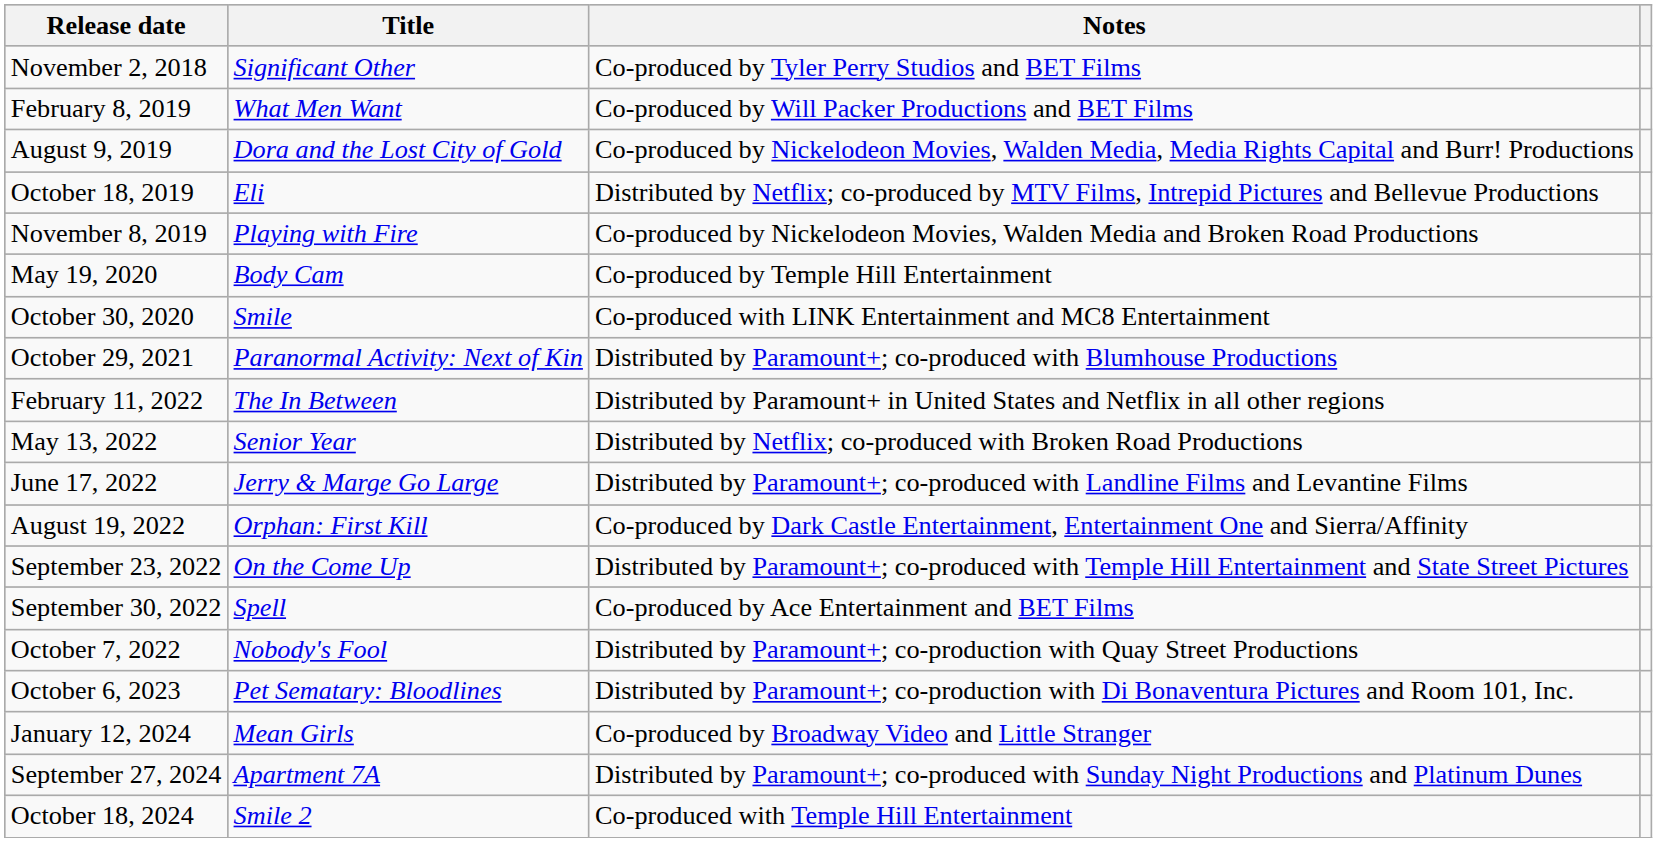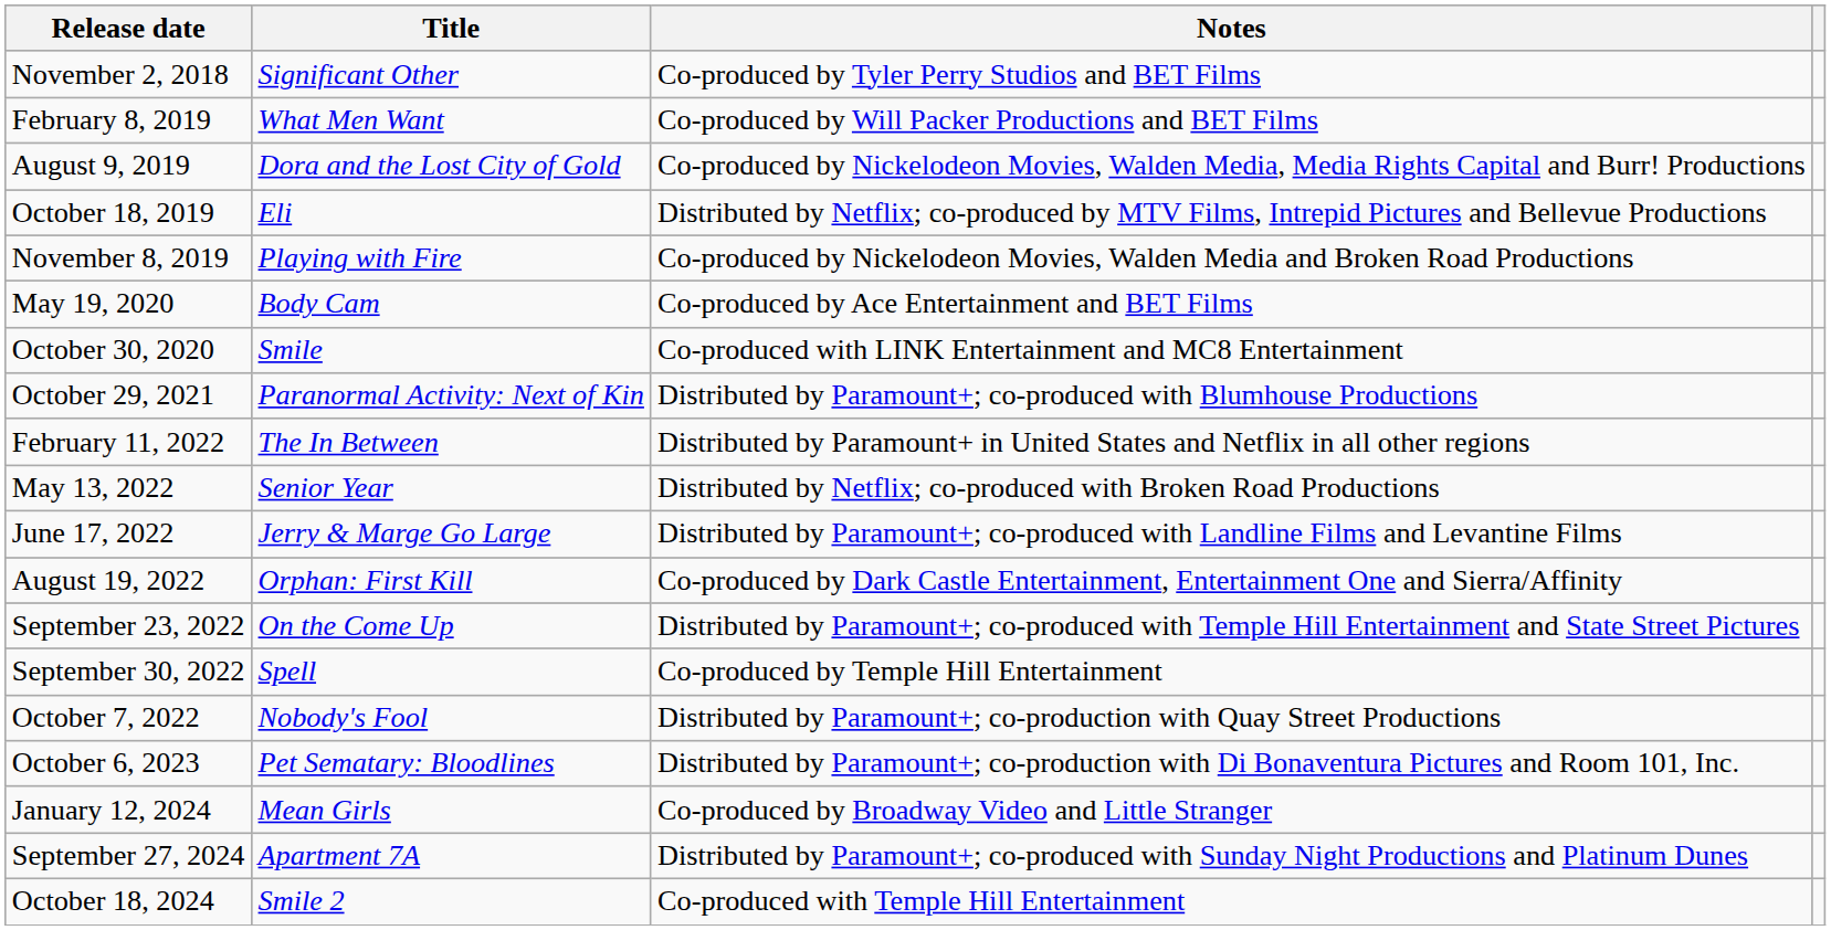May 19, 2020 | Notes: Co-produced by Temple Hill Entertainment -> Co-produced by Ace Entertainment and BET Films
September 30, 2022 | Notes: Co-produced by Ace Entertainment and BET Films -> Co-produced by Temple Hill Entertainment
